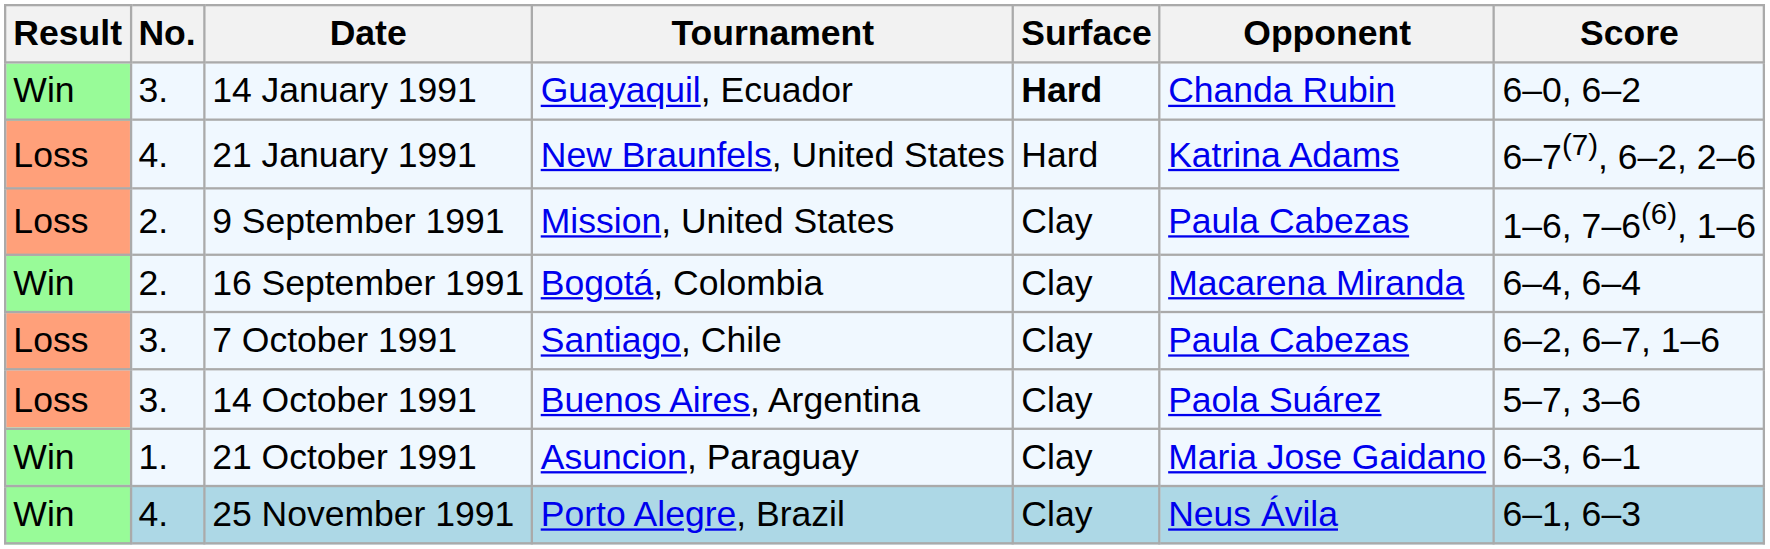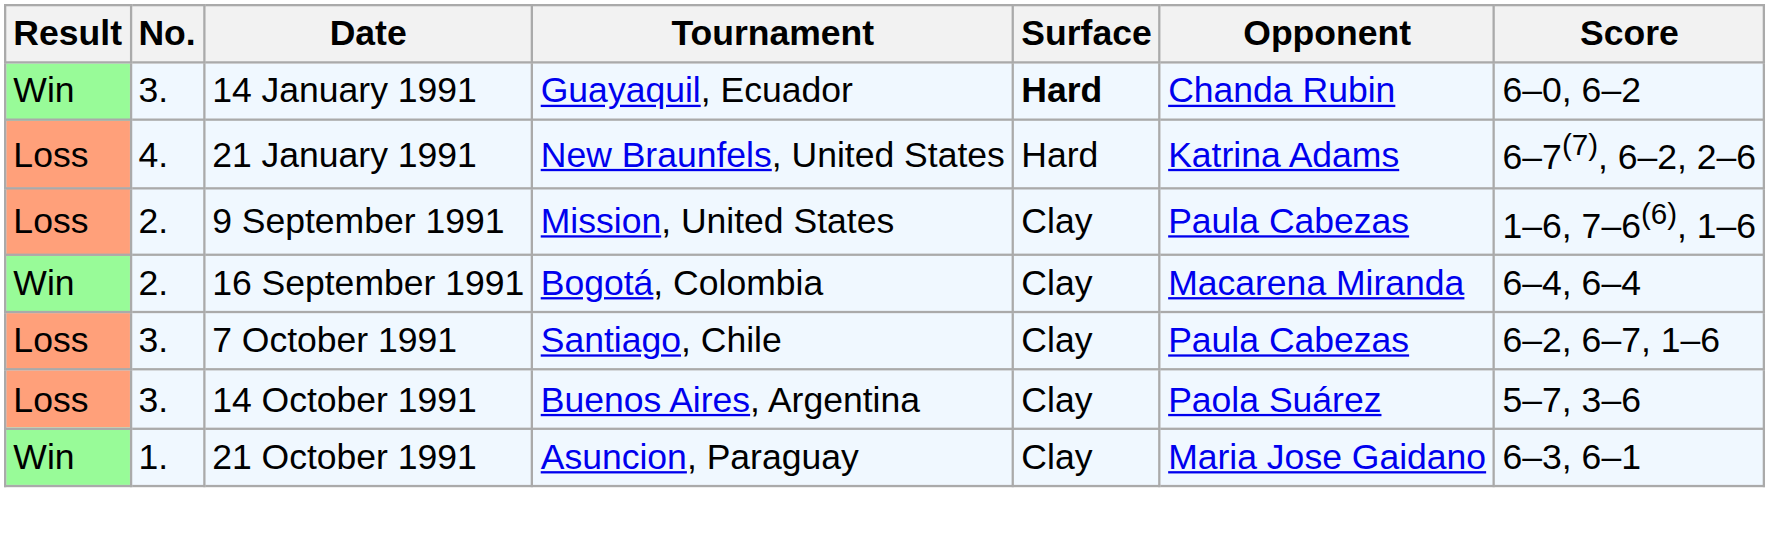- row: Win | 4. | 25 November 1991 | Porto Alegre, Brazil | Clay | Neus Ávila | 6–1, 6–3
